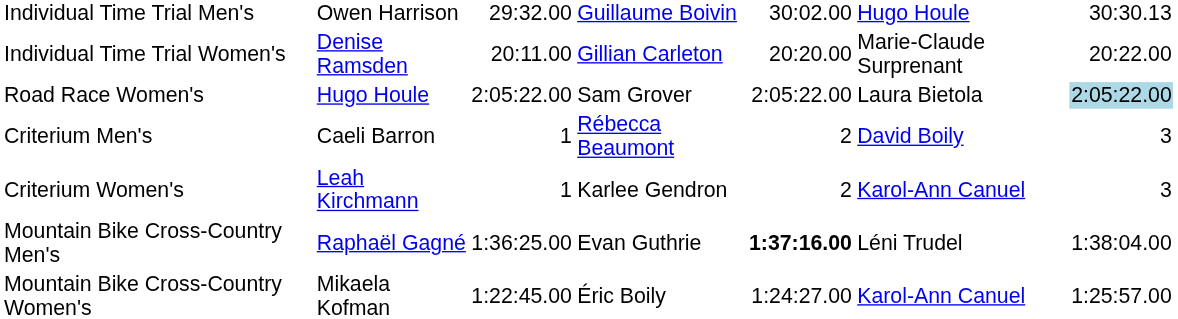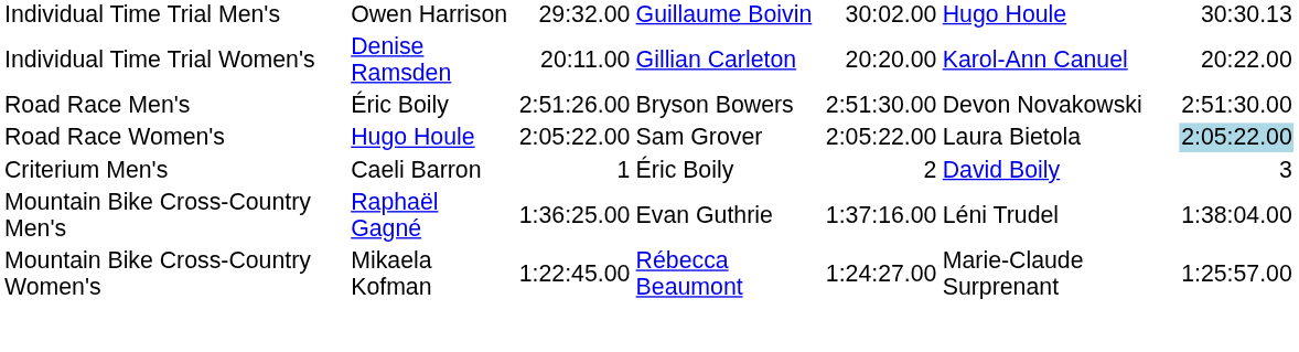Individual Time Trial Women's | column 6: Marie-Claude Surprenant -> Karol-Ann Canuel
+ row: Road Race Men's | Éric Boily | 2:51:26.00 | Bryson Bowers | 2:51:30.00 | Devon Novakowski | 2:51:30.00
Criterium Men's | column 4: Rébecca Beaumont -> Éric Boily
- row: Criterium Women's | Leah Kirchmann | 1 | Karlee Gendron | 2 | Karol-Ann Canuel | 3
Mountain Bike Cross-Country Men's | column 5: bold -> normal
Mountain Bike Cross-Country Women's | column 4: Éric Boily -> Rébecca Beaumont
Mountain Bike Cross-Country Women's | column 6: Karol-Ann Canuel -> Marie-Claude Surprenant
